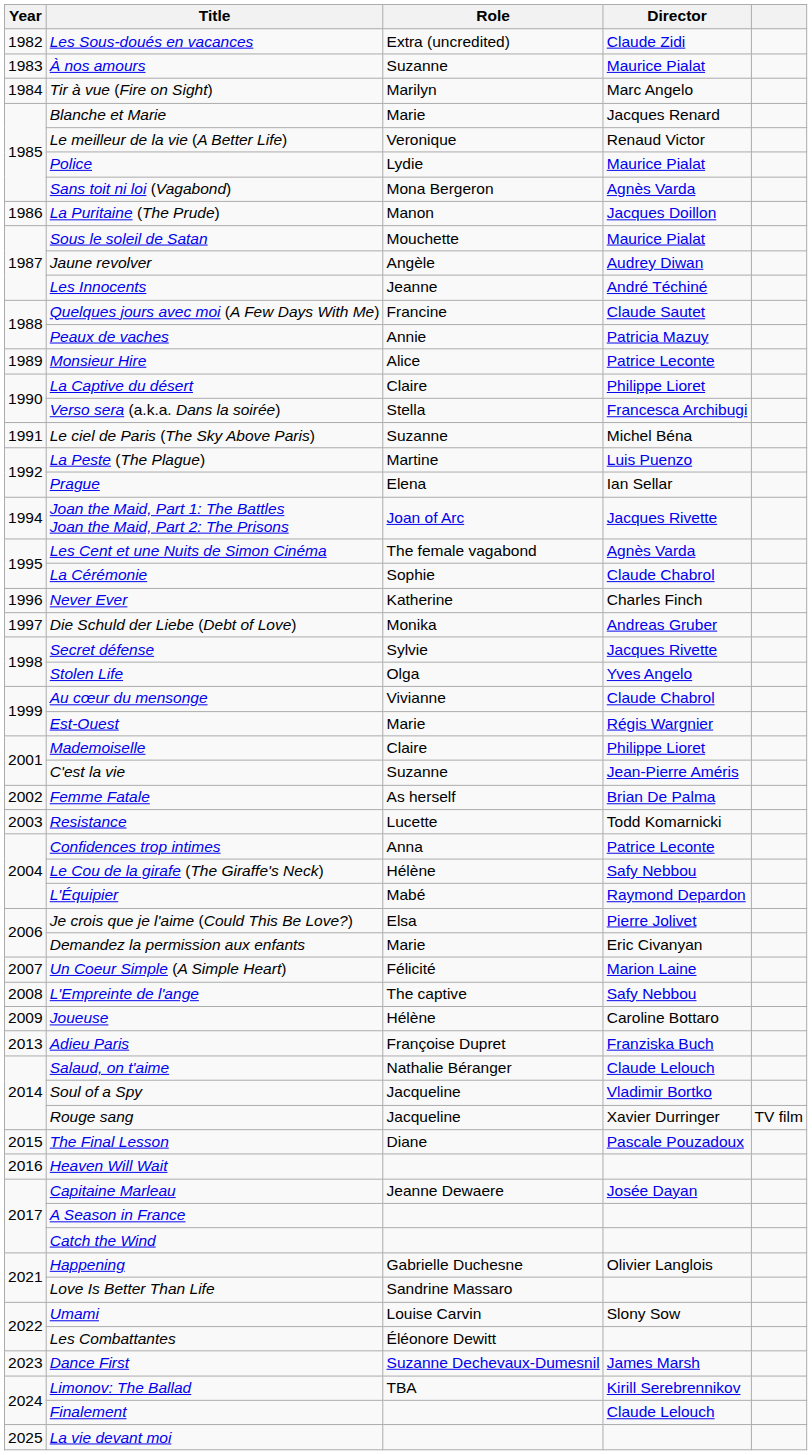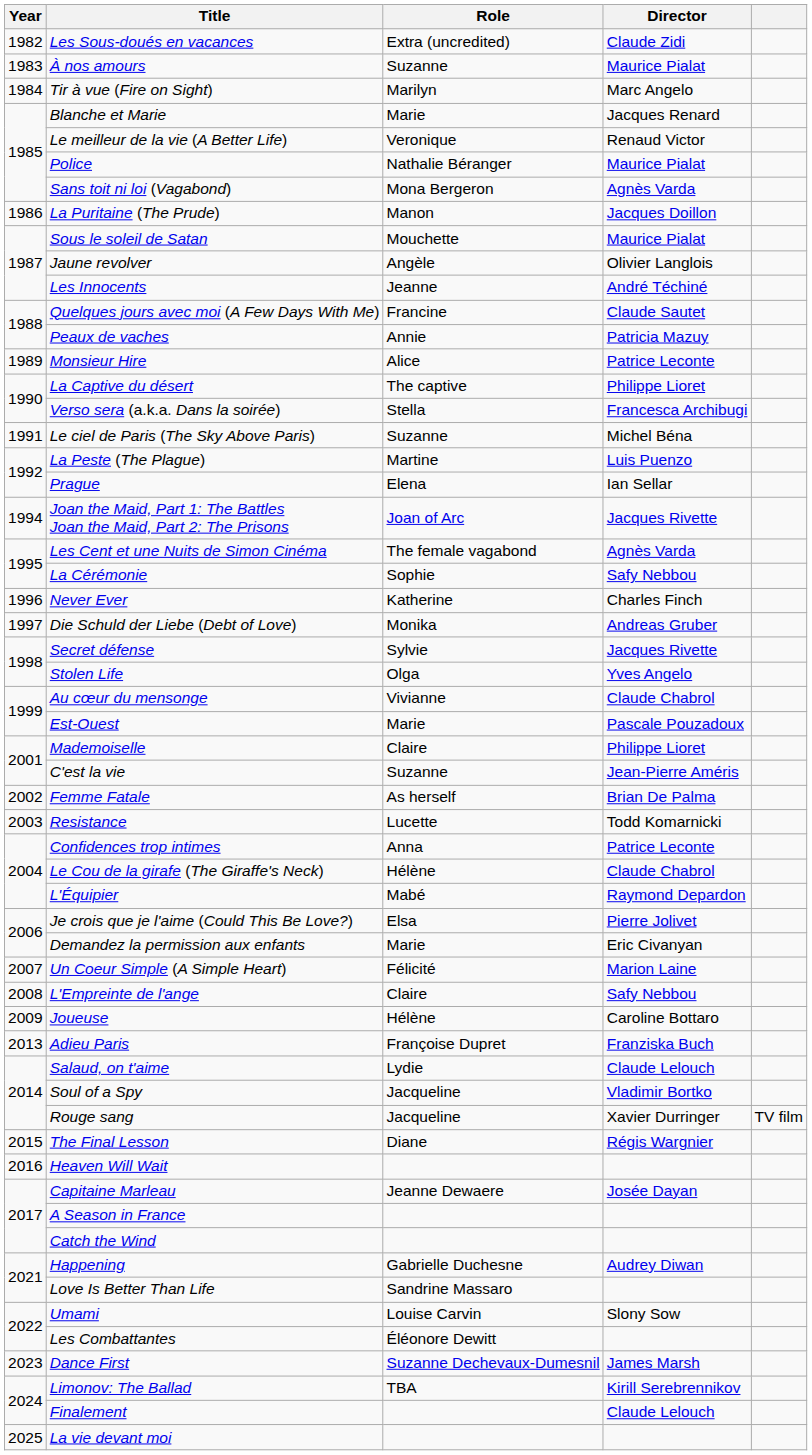Police | Role: Lydie -> Nathalie Béranger
Jaune revolver | Director: Audrey Diwan -> Olivier Langlois
La Captive du désert | Role: Claire -> The captive
La Cérémonie | Director: Claude Chabrol -> Safy Nebbou
Est-Ouest | Director: Régis Wargnier -> Pascale Pouzadoux
Le Cou de la girafe (The Giraffe's Neck) | Director: Safy Nebbou -> Claude Chabrol
L'Empreinte de l'ange | Role: The captive -> Claire
Salaud, on t'aime | Role: Nathalie Béranger -> Lydie
The Final Lesson | Director: Pascale Pouzadoux -> Régis Wargnier
Happening | Director: Olivier Langlois -> Audrey Diwan
